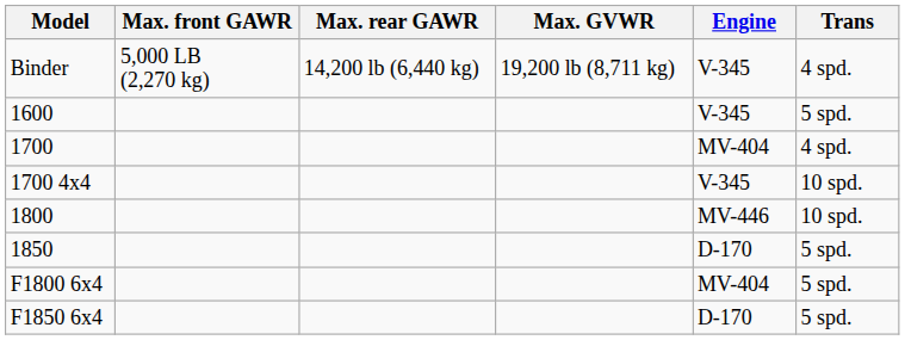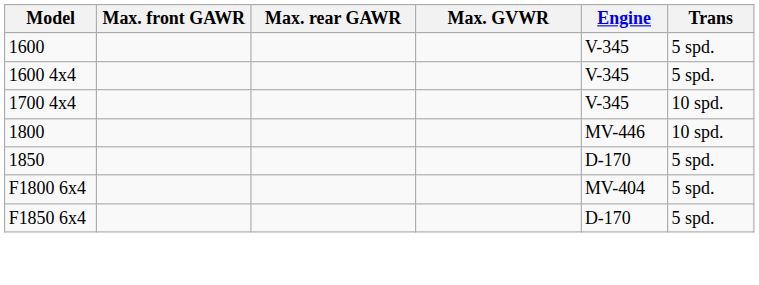- row: Binder | 5,000 LB (2,270 kg) | 14,200 lb (6,440 kg) | 19,200 lb (8,711 kg) | V-345 | 4 spd.
+ row: 1600 4x4 | V-345 | 5 spd.
- row: 1700 | MV-404 | 4 spd.
